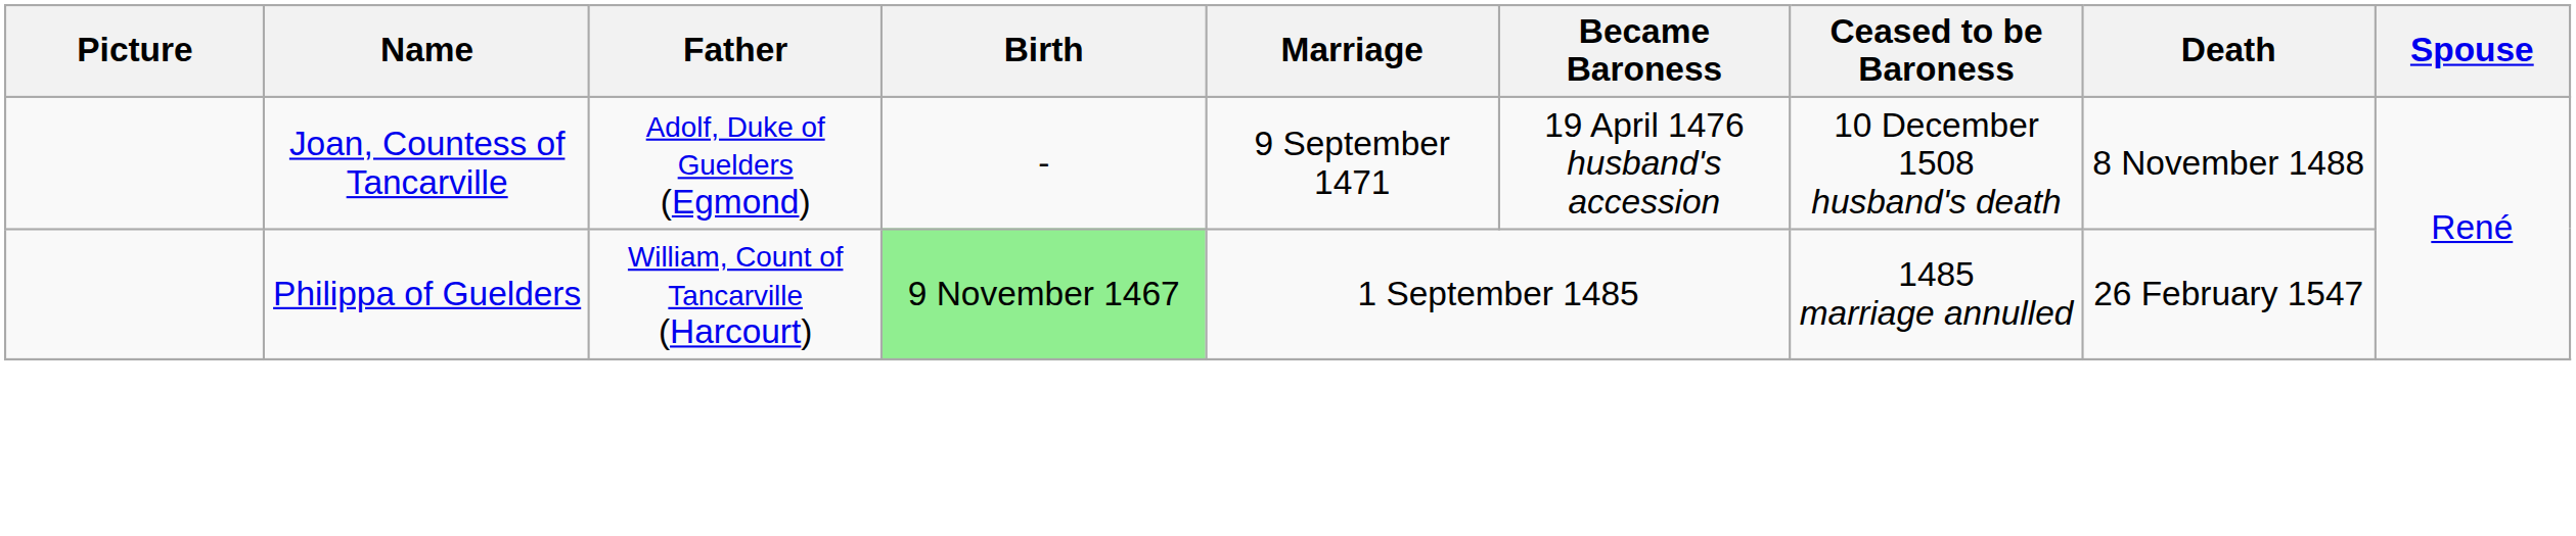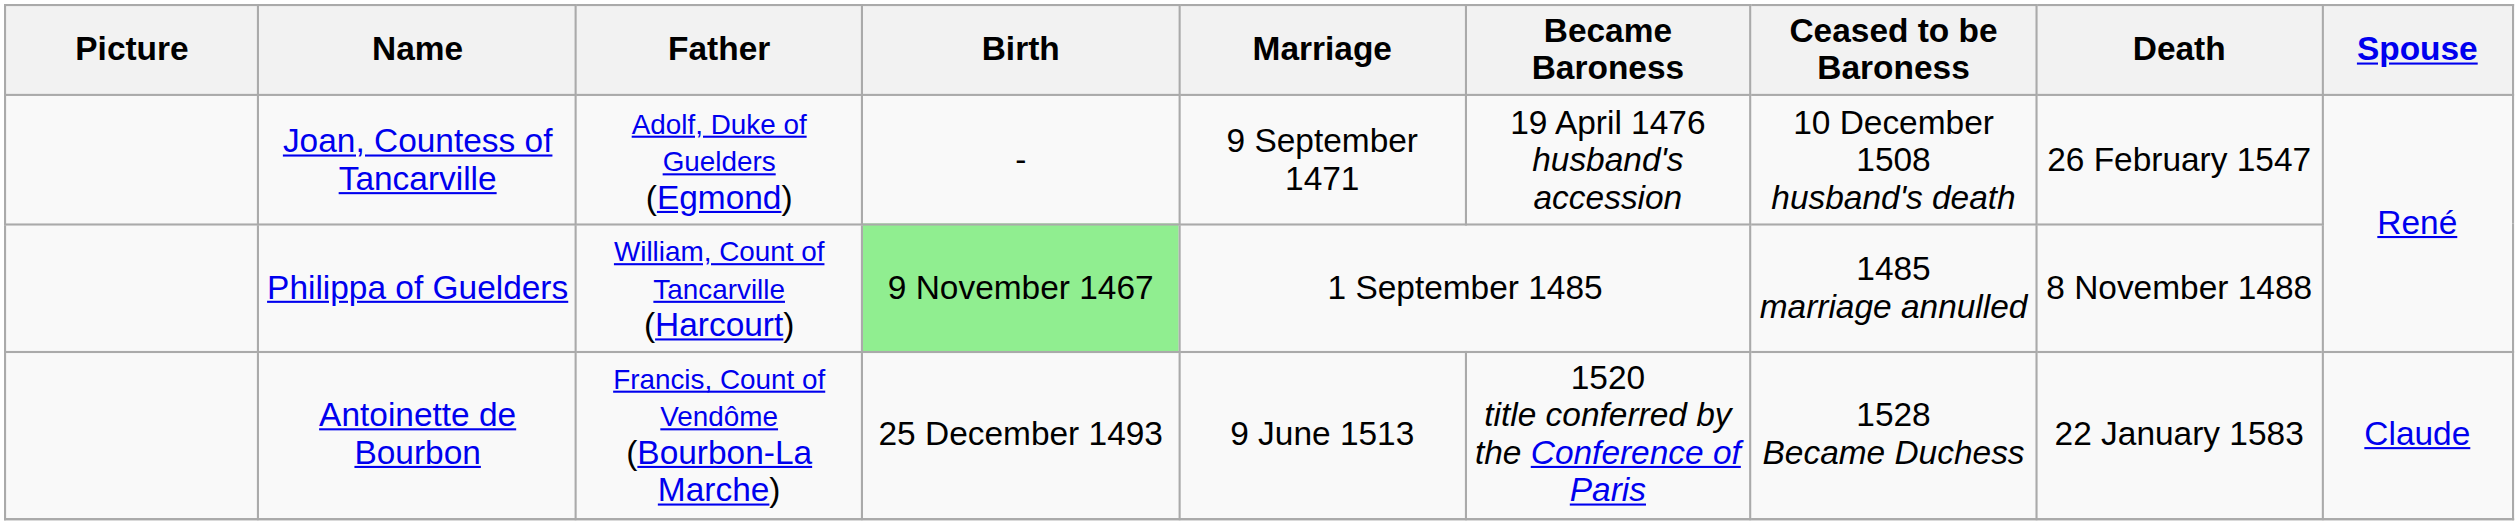Joan, Countess of Tancarville | Death: 8 November 1488 -> 26 February 1547
Philippa of Guelders | Death: 26 February 1547 -> 8 November 1488
+ row: Antoinette de Bourbon | Francis, Count of Vendôme (Bourbon-La Marche) | 25 December 1493 | 9 June 1513 | 1520 title conferred by the Conference of Paris | 1528 Became Duchess | 22 January 1583 | Claude
